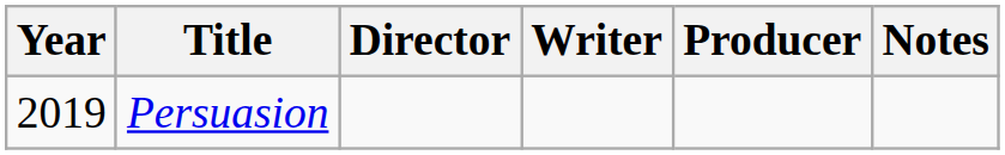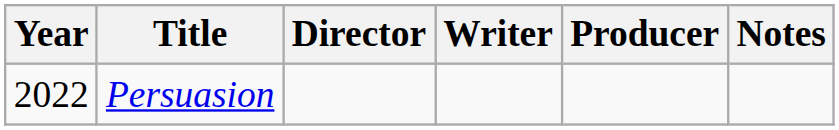Persuasion | Year: 2019 -> 2022
